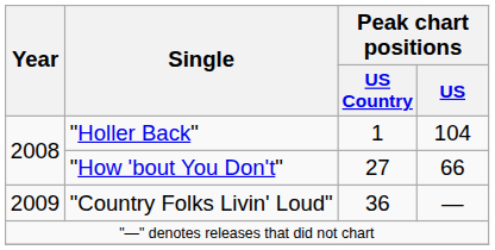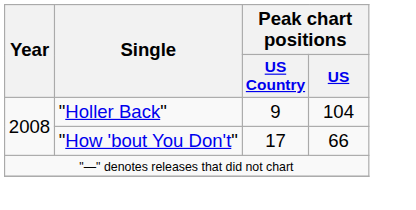"Holler Back" | Peak chart positions / US Country: 1 -> 9
"How 'bout You Don't" | Peak chart positions / US Country: 27 -> 17
- row: 2009 | "Country Folks Livin' Loud" | 36 | —
